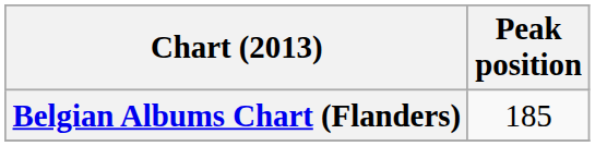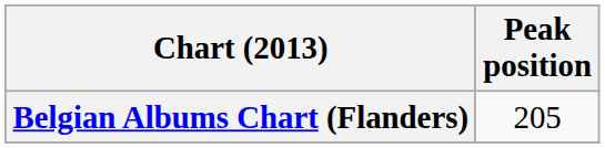Belgian Albums Chart (Flanders) | Peak position: 185 -> 205
